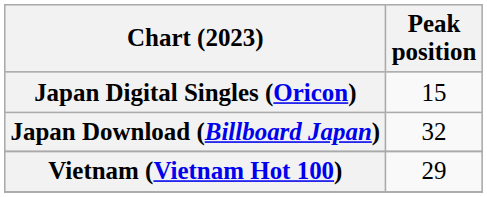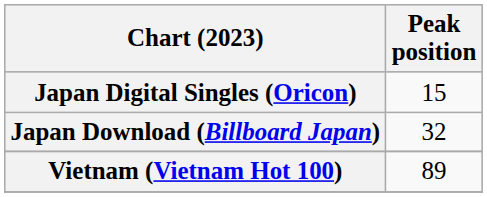Vietnam (Vietnam Hot 100) | Peak position: 29 -> 89
